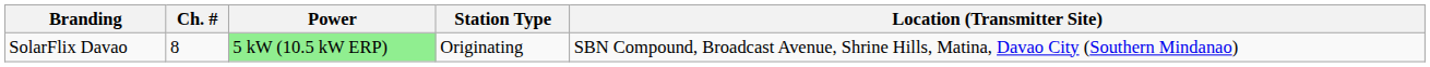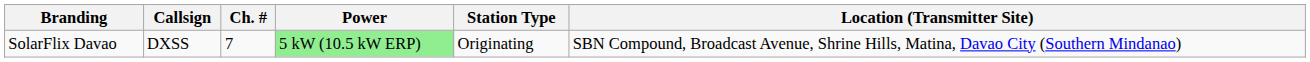+ column: Callsign | DXSS
SolarFlix Davao | Ch. #: 8 -> 7
